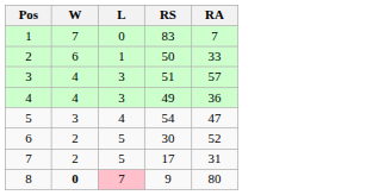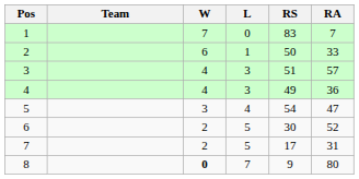+ column: Team
8 | L: pink background -> no background
